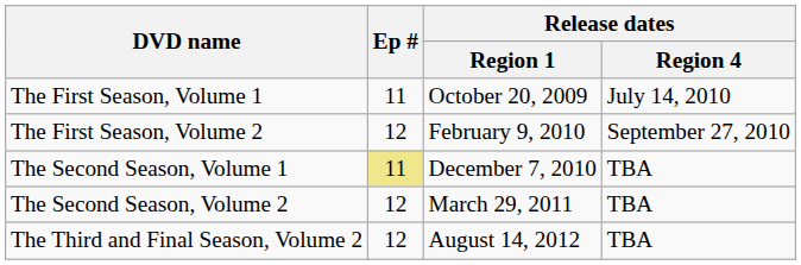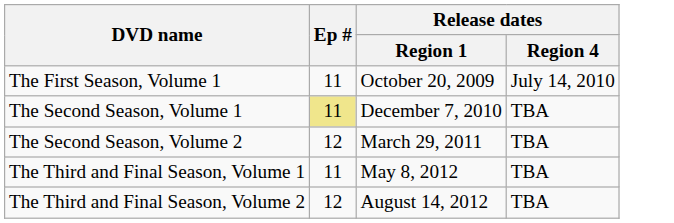- row: The First Season, Volume 2 | 12 | February 9, 2010 | September 27, 2010
+ row: The Third and Final Season, Volume 1 | 11 | May 8, 2012 | TBA
